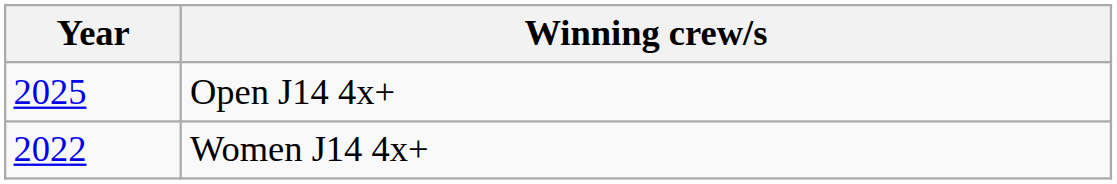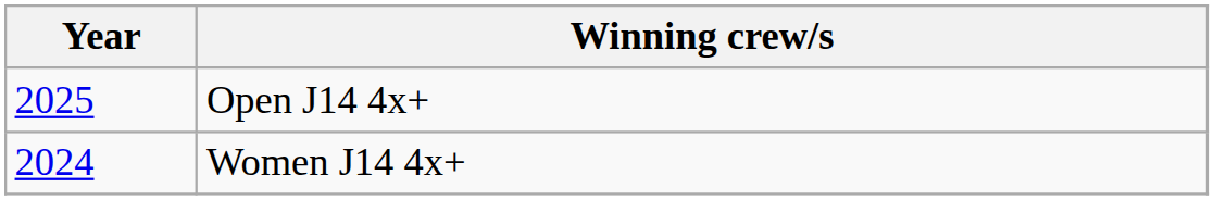Women J14 4x+ | Year: 2022 -> 2024
